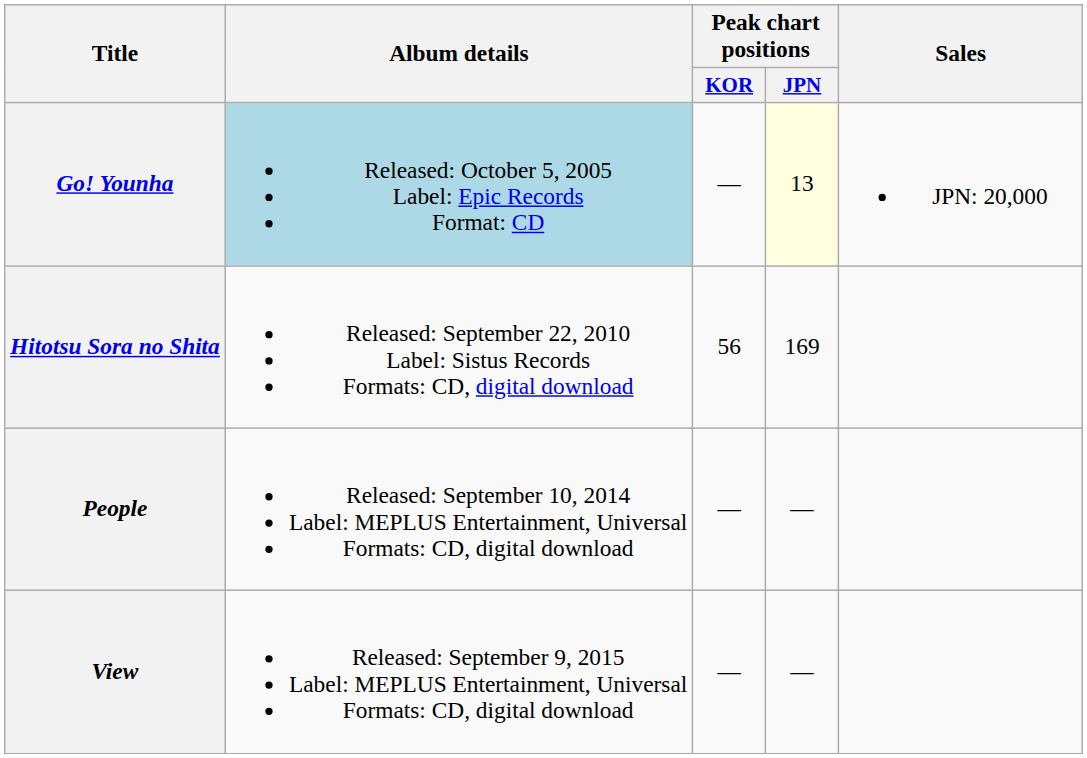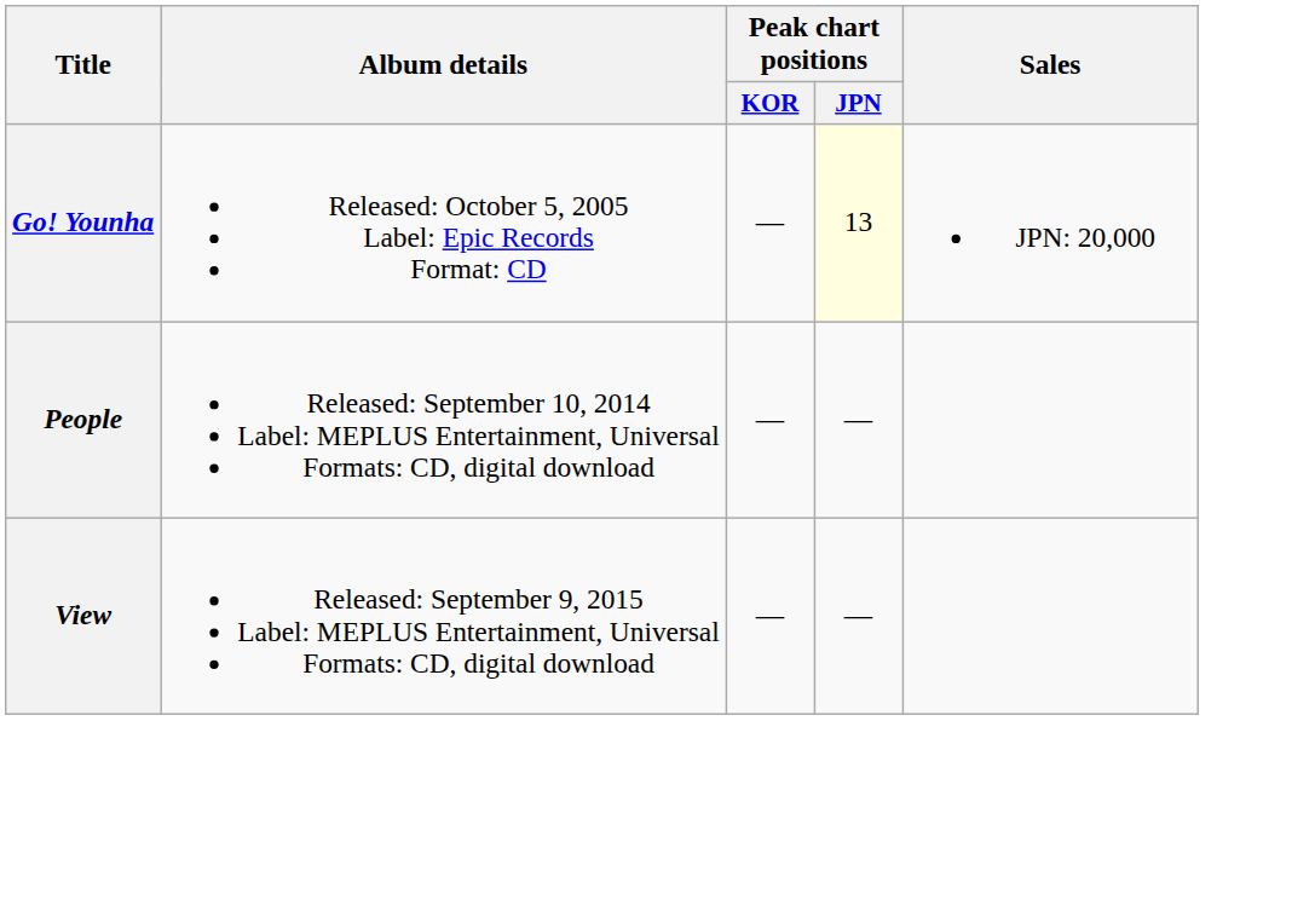Go! Younha | Album details: lightblue background -> no background
- row: Hitotsu Sora no Shita | Released: September 22, 2010 Label: Sistus Records Formats: CD, digital download | 56 | 169
